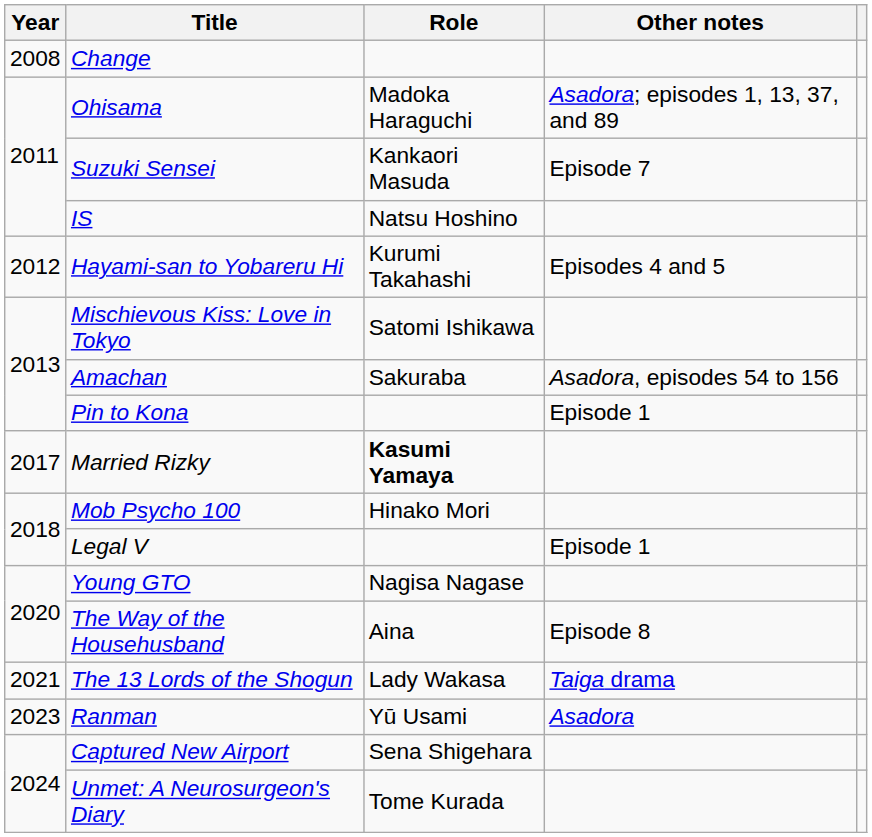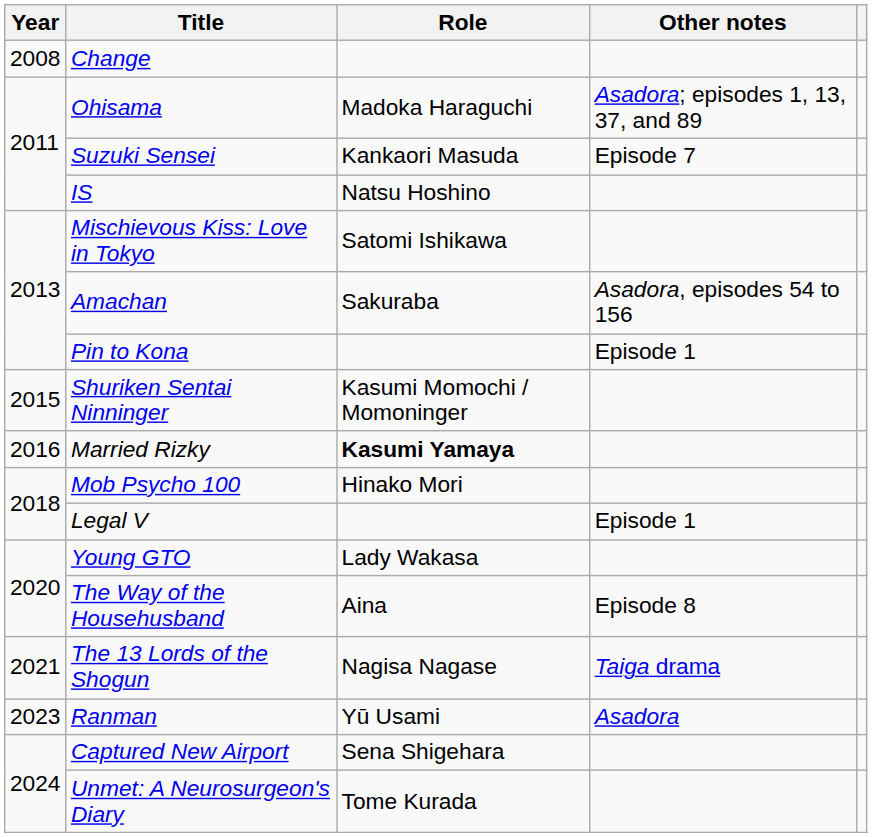- row: 2012 | Hayami-san to Yobareru Hi | Kurumi Takahashi | Episodes 4 and 5
+ row: 2015 | Shuriken Sentai Ninninger | Kasumi Momochi / Momoninger
Married Rizky | Year: 2017 -> 2016
Young GTO | Role: Nagisa Nagase -> Lady Wakasa
The 13 Lords of the Shogun | Role: Lady Wakasa -> Nagisa Nagase
